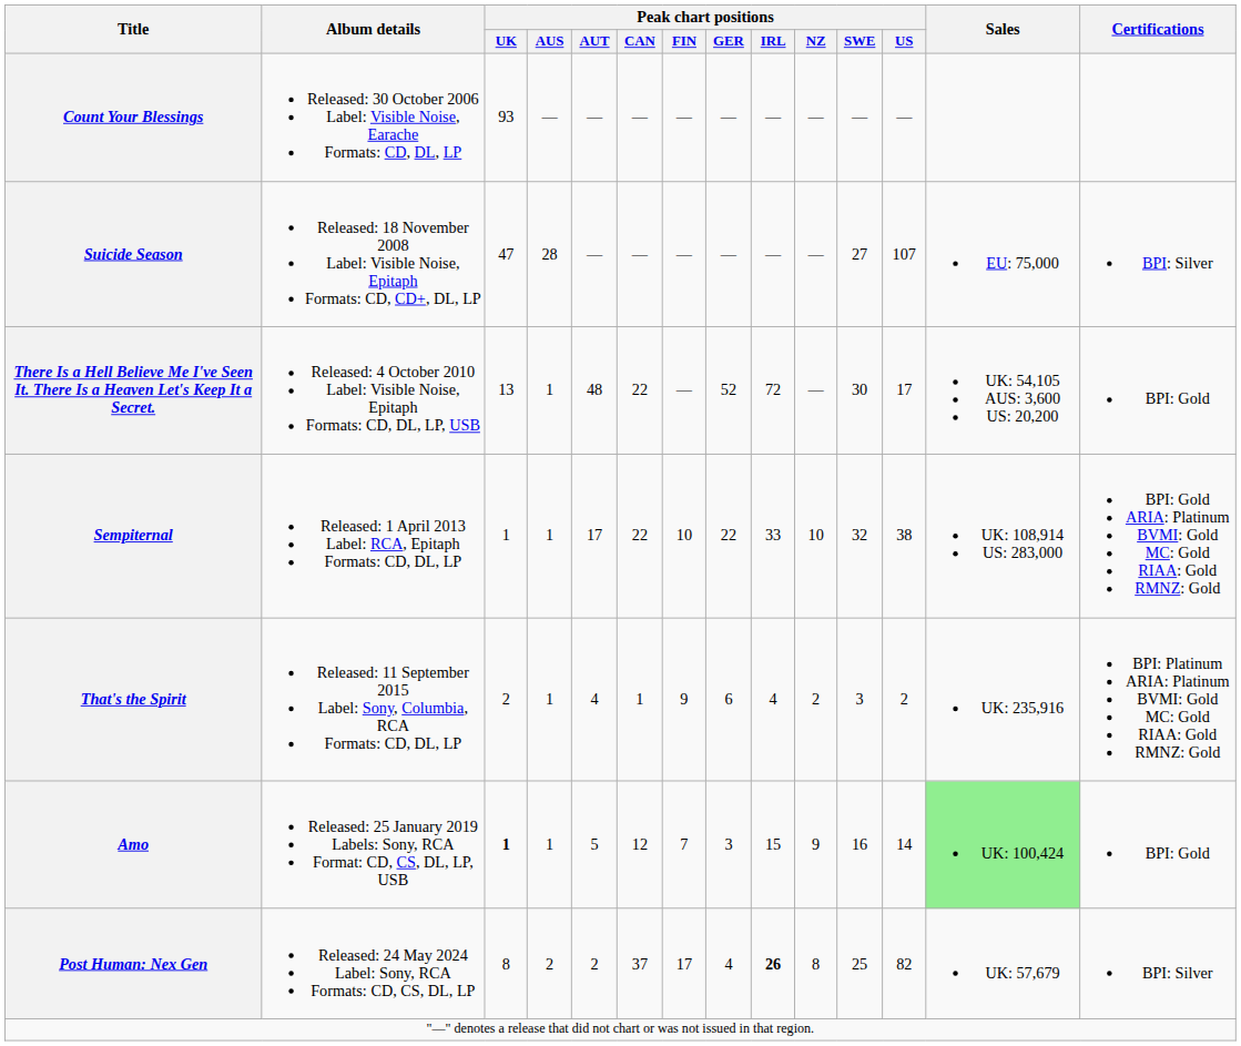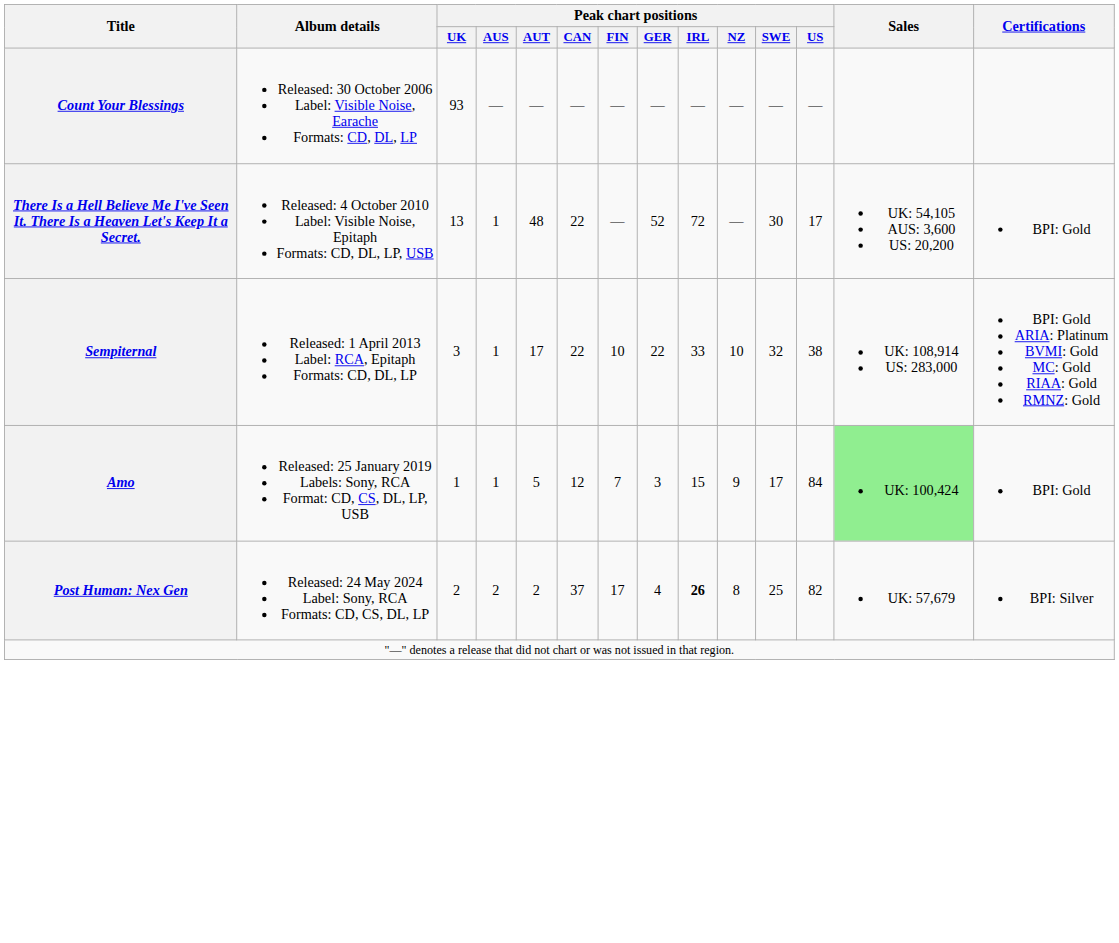- row: Suicide Season | Released: 18 November 2008 Label: Visible Noise, Epitaph Formats: CD, CD+, DL, LP | 47 | 28 | — | — | — | — | — | — | 27 | 107 | EU: 75,000 | BPI: Silver
Sempiternal | Peak chart positions / UK: 1 -> 3
- row: That's the Spirit | Released: 11 September 2015 Label: Sony, Columbia, RCA Formats: CD, DL, LP | 2 | 1 | 4 | 1 | 9 | 6 | 4 | 2 | 3 | 2 | UK: 235,916 | BPI: Platinum ARIA: Platinum BVMI: Gold MC: Gold RIAA: Gold RMNZ: Gold
Amo | Peak chart positions / UK: bold -> normal
Amo | Peak chart positions / SWE: 16 -> 17
Amo | Peak chart positions / US: 14 -> 84
Post Human: Nex Gen | Peak chart positions / UK: 8 -> 2
